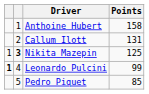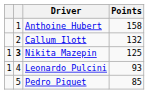Callum Ilott | Points: 131 -> 132
Leonardo Pulcini | column 1: bold -> normal
Leonardo Pulcini | Points: 99 -> 93
